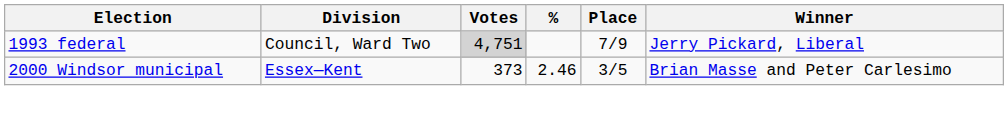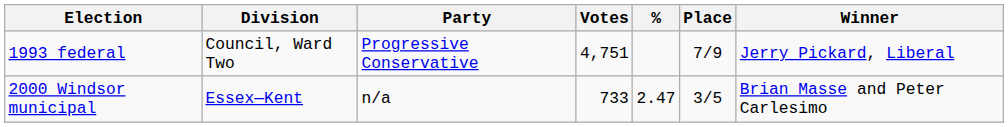+ column: Party | Progressive Conservative | n/a
1993 federal | Votes: lightgrey background -> no background
2000 Windsor municipal | Votes: 373 -> 733
2000 Windsor municipal | %: 2.46 -> 2.47
